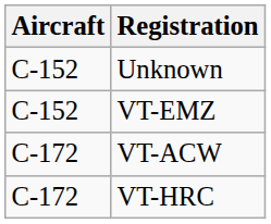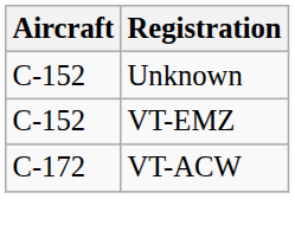- row: C-172 | VT-HRC
